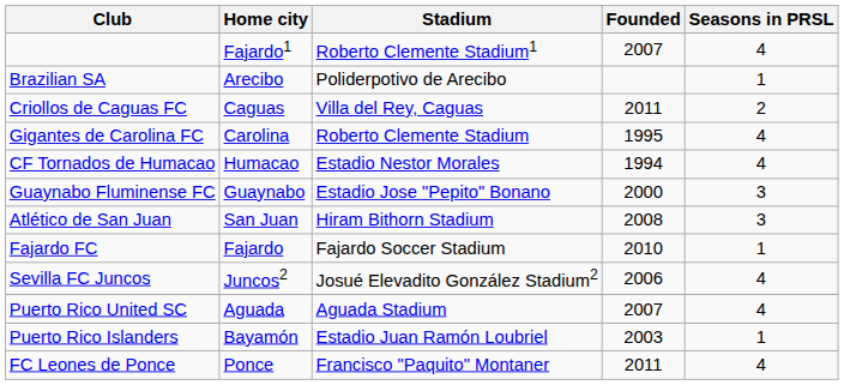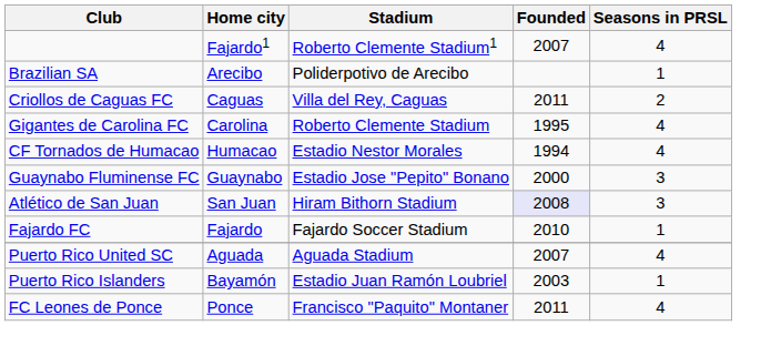Atlético de San Juan | Founded: no background -> lavender background
- row: Sevilla FC Juncos | Juncos2 | Josué Elevadito González Stadium2 | 2006 | 4
